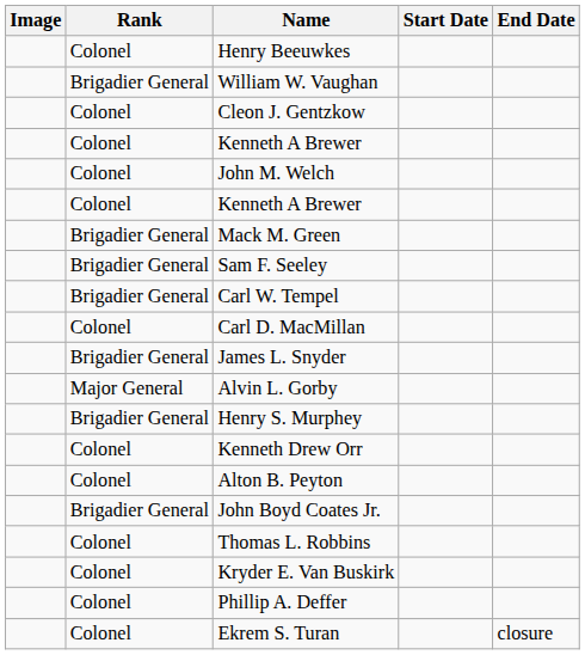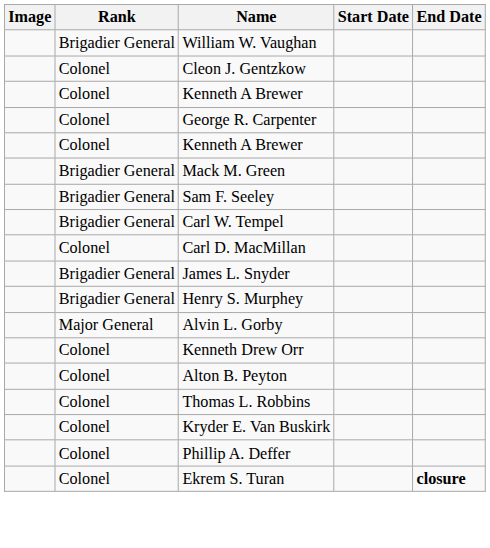- row: Colonel | Henry Beeuwkes
+ row: Colonel | George R. Carpenter
- row: Colonel | John M. Welch
rows swapped: Alvin L. Gorby <-> Henry S. Murphey
- row: Brigadier General | John Boyd Coates Jr.
Ekrem S. Turan | End Date: normal -> bold
